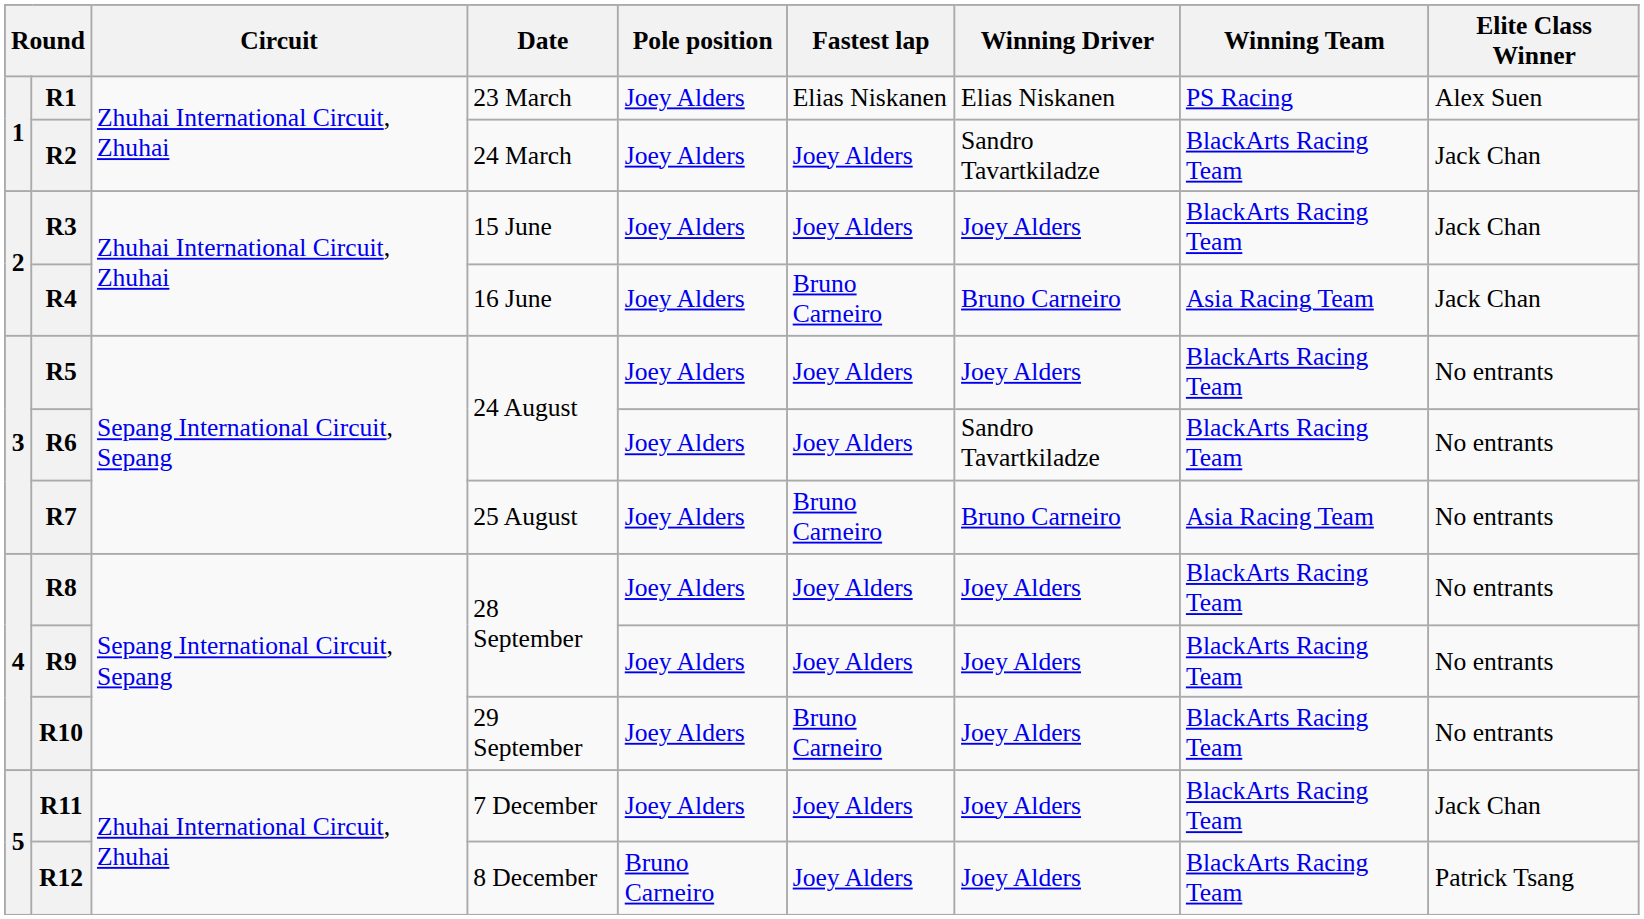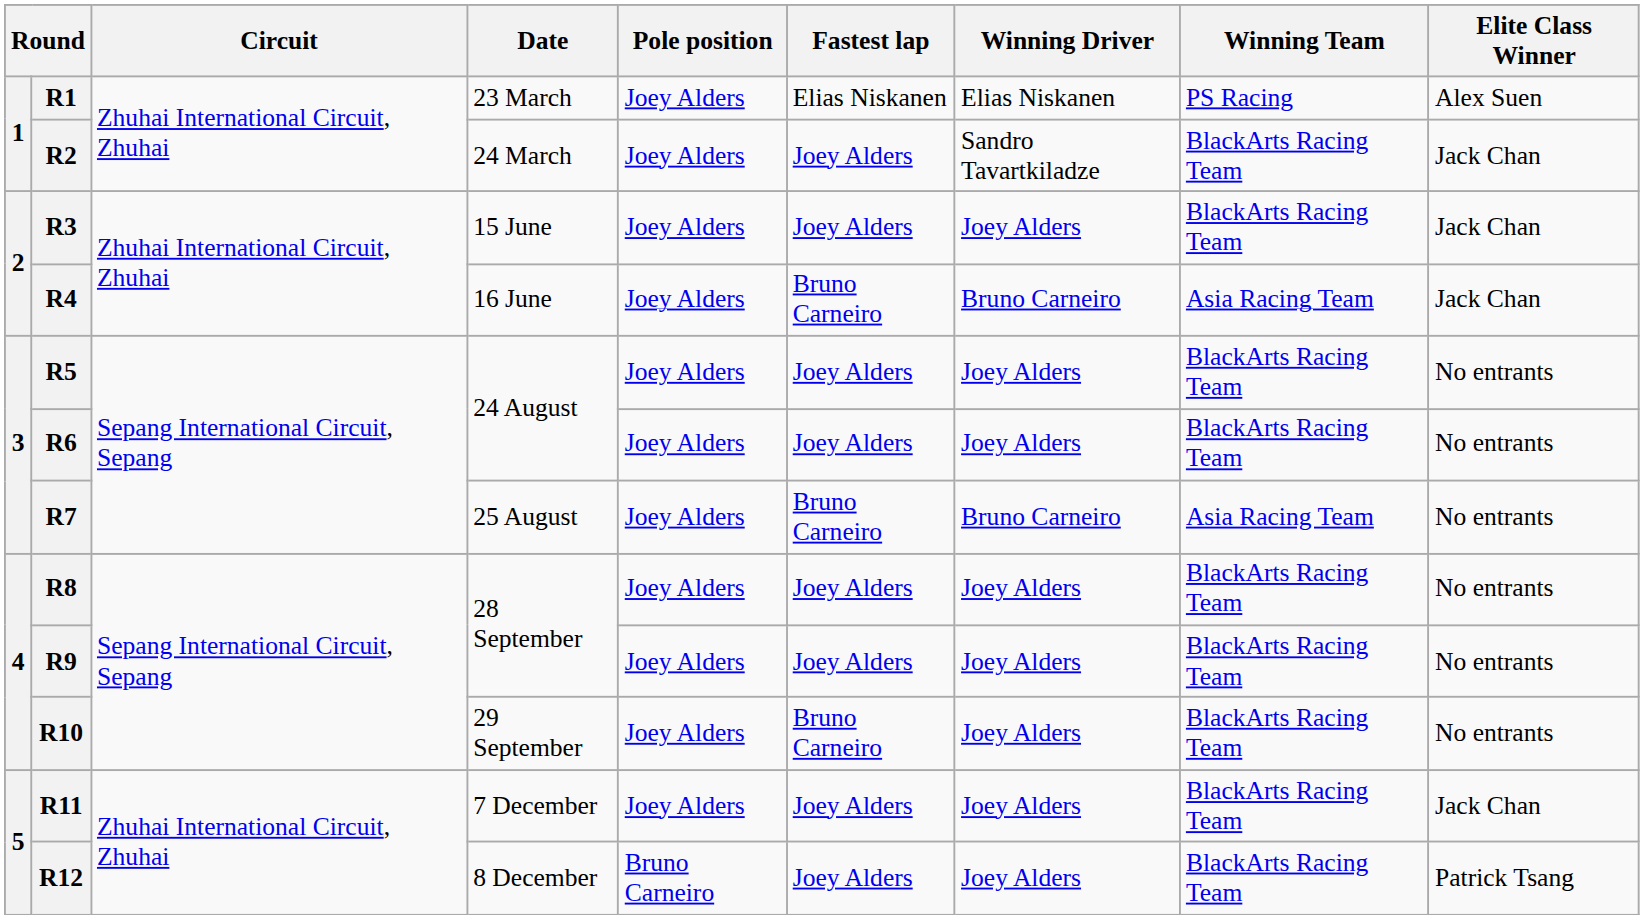R6 | Winning Driver: Sandro Tavartkiladze -> Joey Alders
